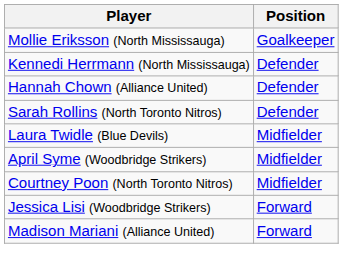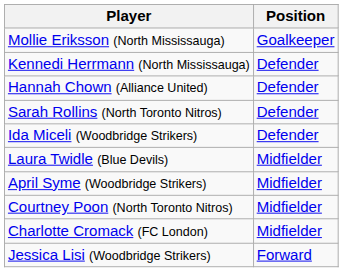+ row: Ida Miceli (Woodbridge Strikers) | Defender
+ row: Charlotte Cromack (FC London) | Midfielder
- row: Madison Mariani (Alliance United) | Forward
